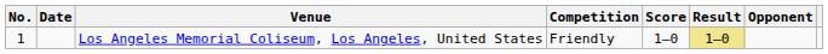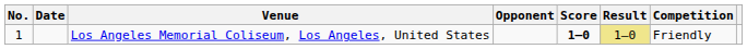columns swapped: Opponent <-> Competition
Los Angeles Memorial Coliseum, Los Angeles, United States | Score: normal -> bold
